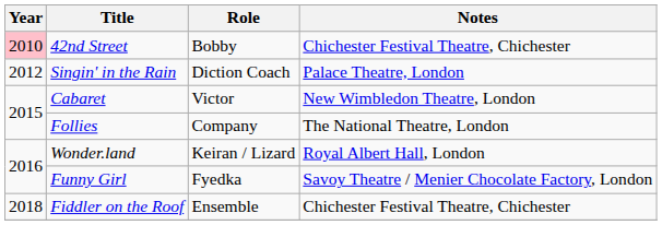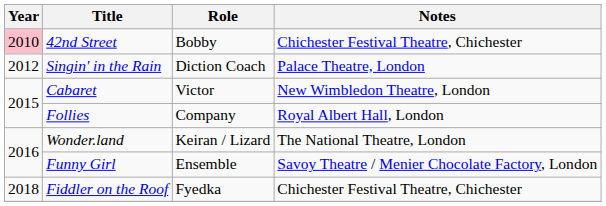Follies | Notes: The National Theatre, London -> Royal Albert Hall, London
Wonder.land | Notes: Royal Albert Hall, London -> The National Theatre, London
Funny Girl | Role: Fyedka -> Ensemble
Fiddler on the Roof | Role: Ensemble -> Fyedka
